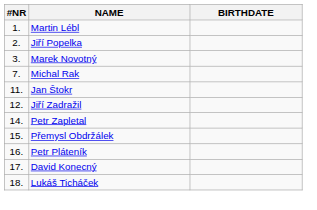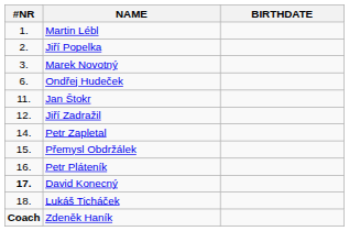+ row: 6. | Ondřej Hudeček
- row: 7. | Michal Rak
David Konecný | #NR: normal -> bold
+ row: Coach | Zdeněk Haník
